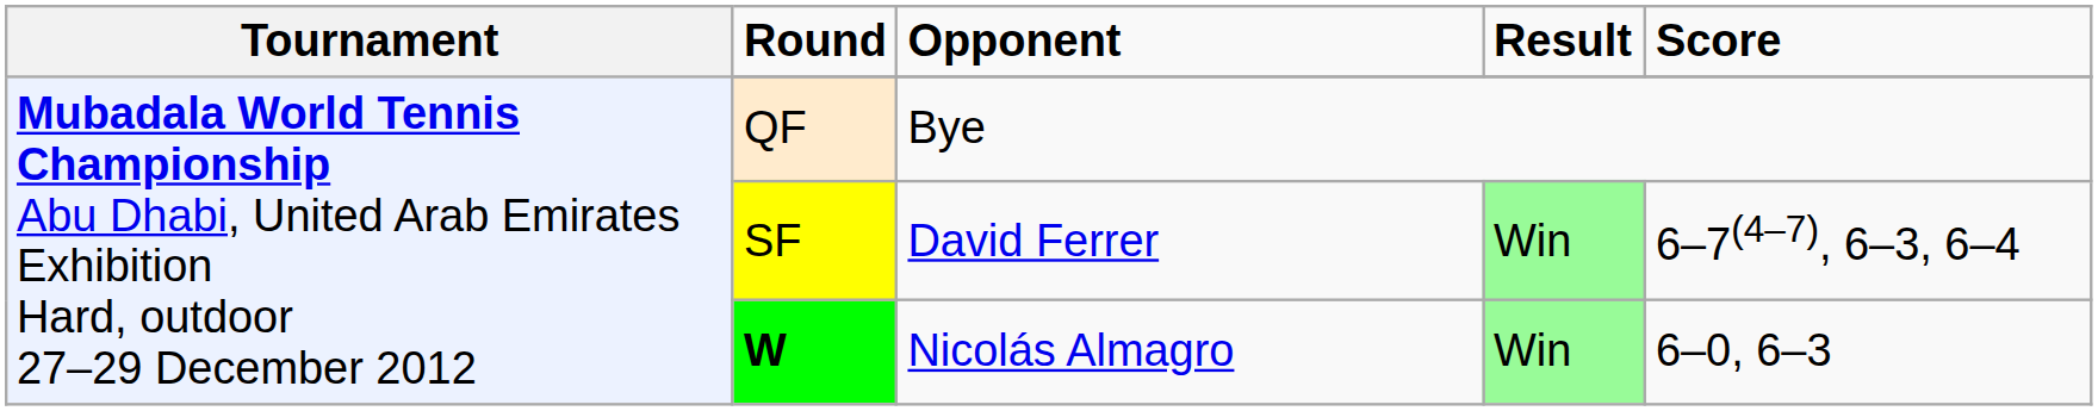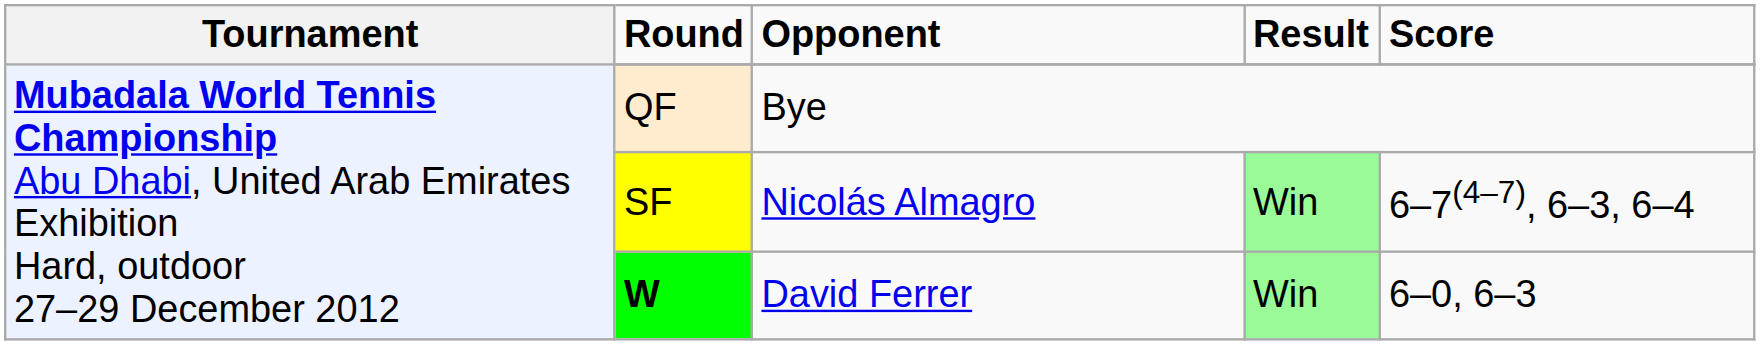SF | column 3: David Ferrer -> Nicolás Almagro
W | column 3: Nicolás Almagro -> David Ferrer
